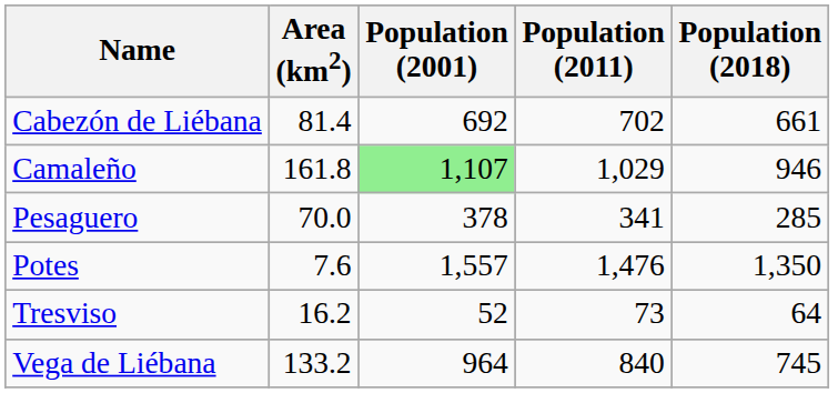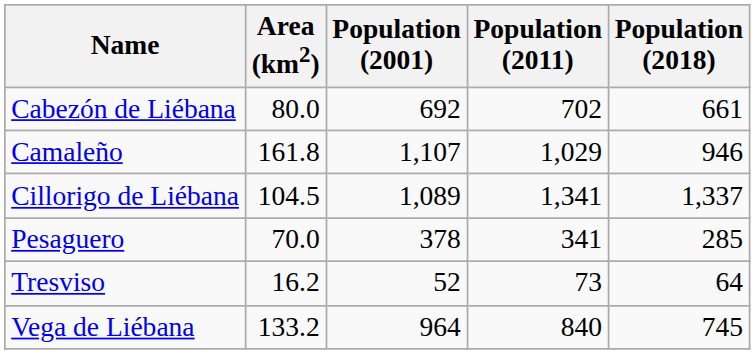Cabezón de Liébana | Area (km2): 81.4 -> 80.0
Camaleño | Population (2001): lightgreen background -> no background
+ row: Cillorigo de Liébana | 104.5 | 1,089 | 1,341 | 1,337
- row: Potes | 7.6 | 1,557 | 1,476 | 1,350
